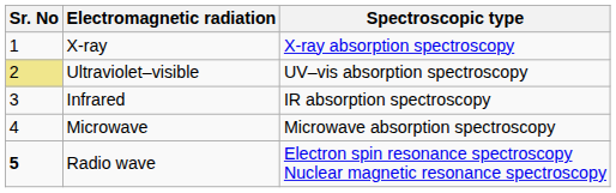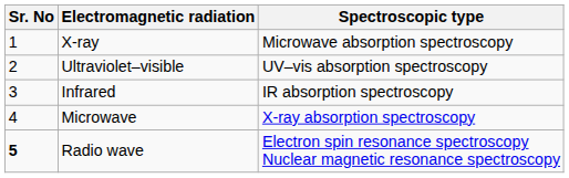X-ray | Spectroscopic type: X-ray absorption spectroscopy -> Microwave absorption spectroscopy
Ultraviolet–visible | Sr. No: khaki background -> no background
Microwave | Spectroscopic type: Microwave absorption spectroscopy -> X-ray absorption spectroscopy
